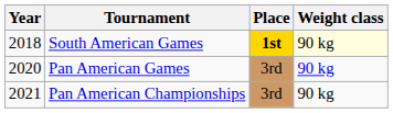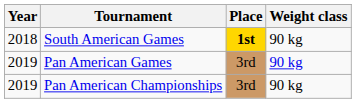South American Games | Weight class: lightyellow background -> no background
Pan American Games | Year: 2020 -> 2019
Pan American Championships | Year: 2021 -> 2019
